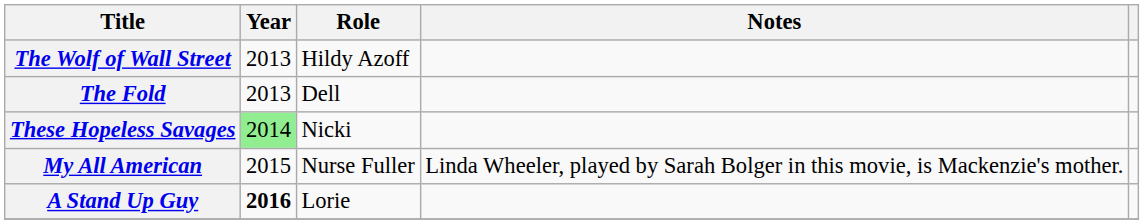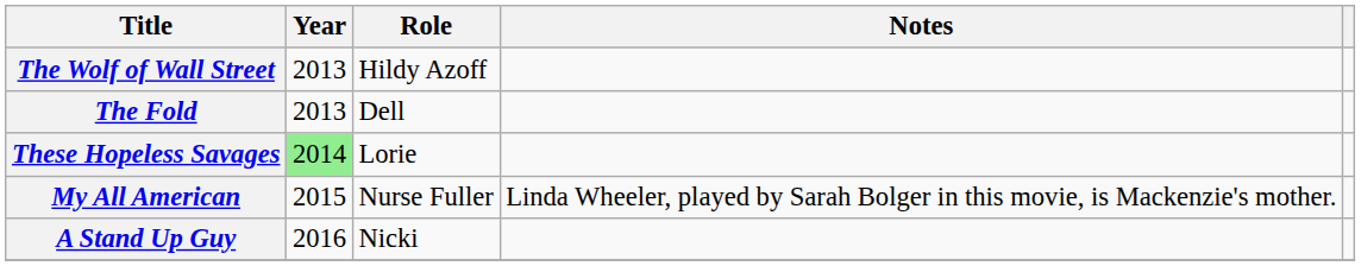These Hopeless Savages | Role: Nicki -> Lorie
A Stand Up Guy | Year: bold -> normal
A Stand Up Guy | Role: Lorie -> Nicki
